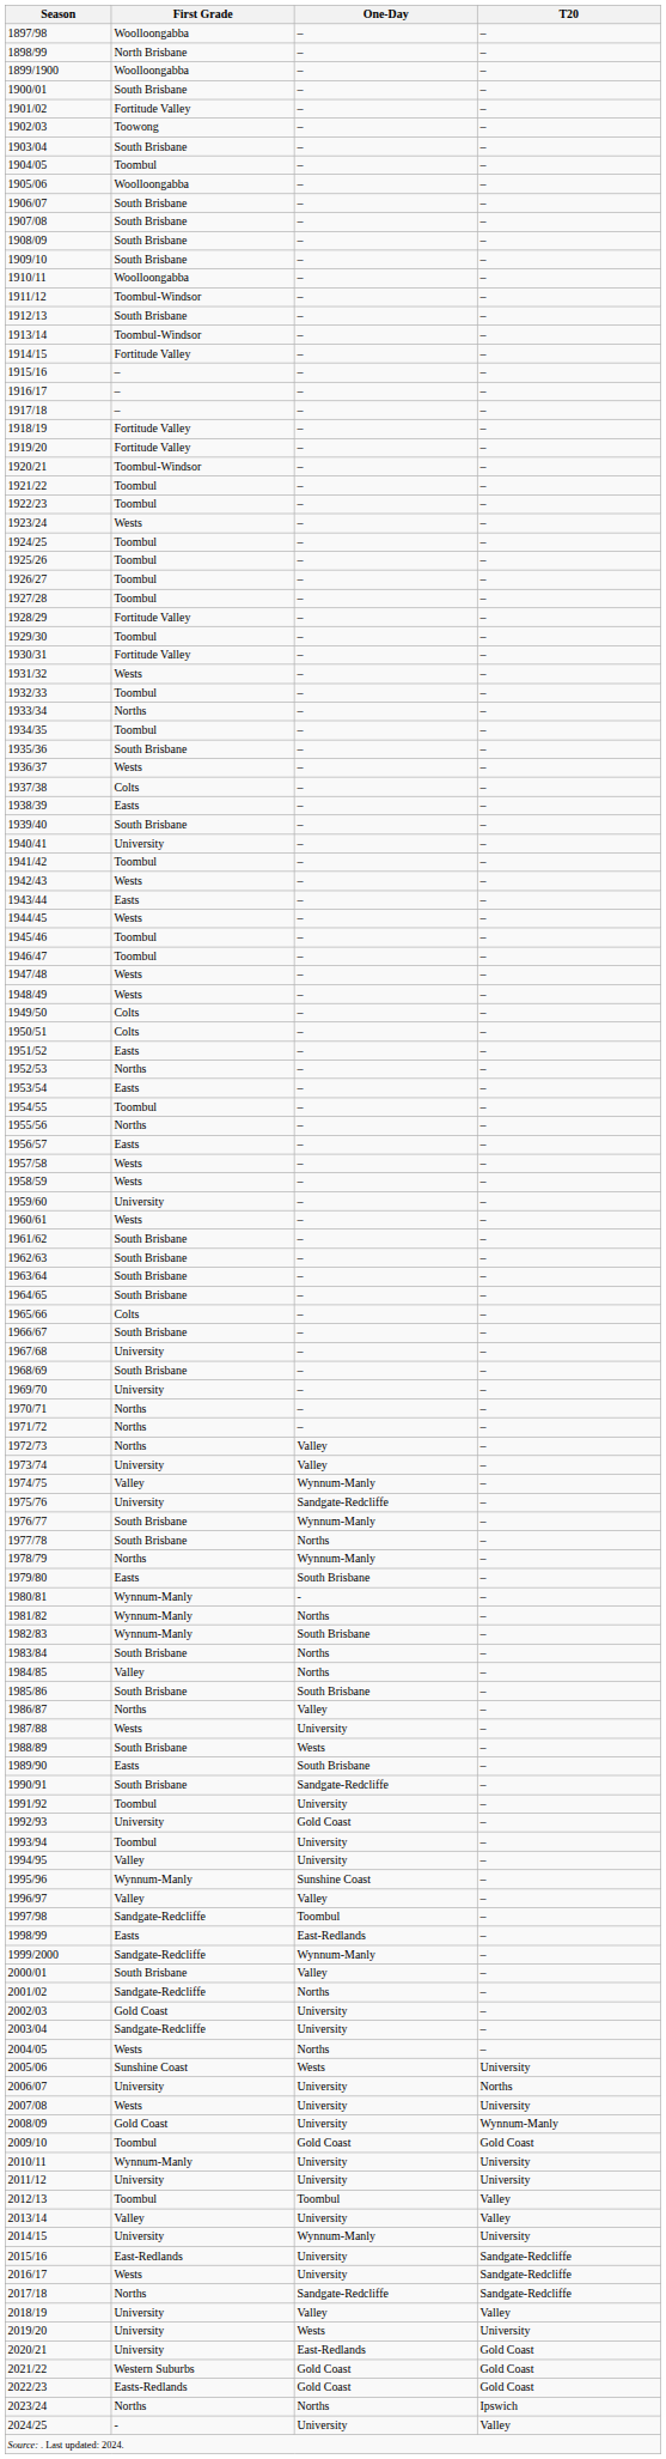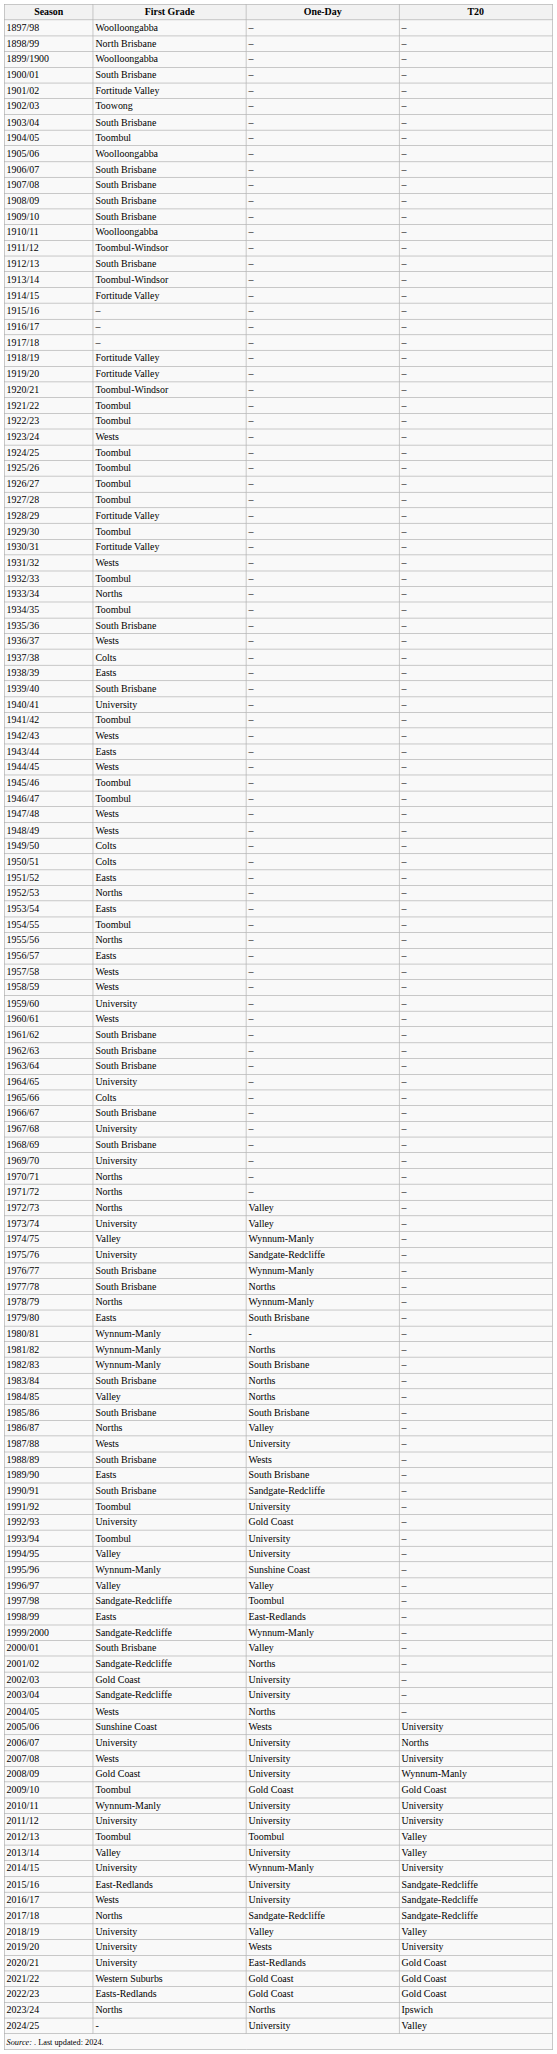1964/65 | First Grade: South Brisbane -> University
